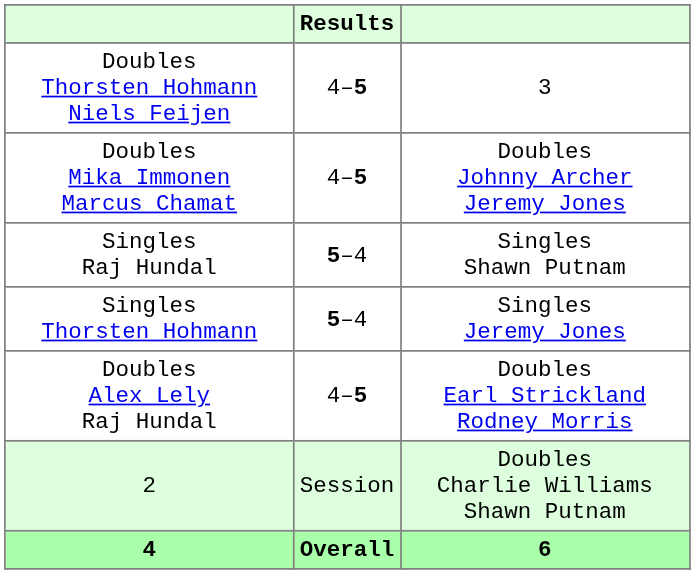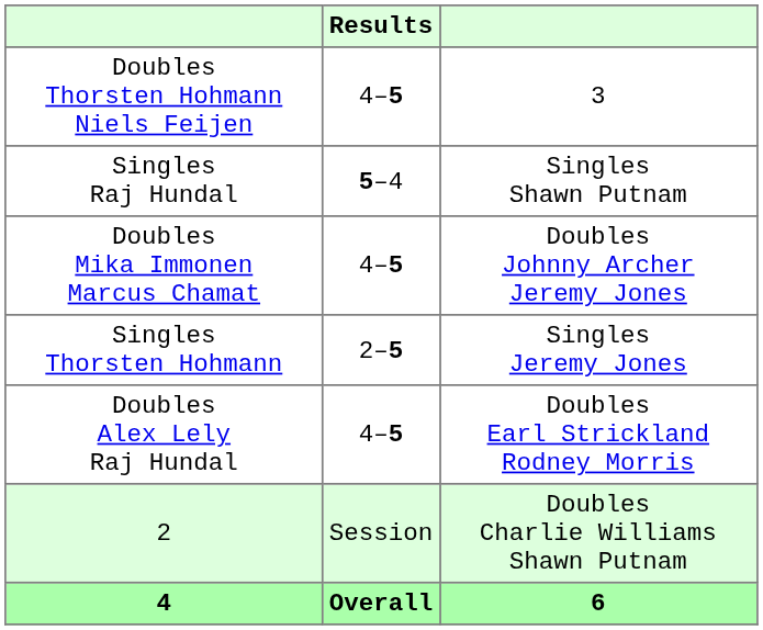rows swapped: Singles Raj Hundal <-> Doubles Mika Immonen Marcus Chamat
Singles Thorsten Hohmann | Results: 5–4 -> 2–5
